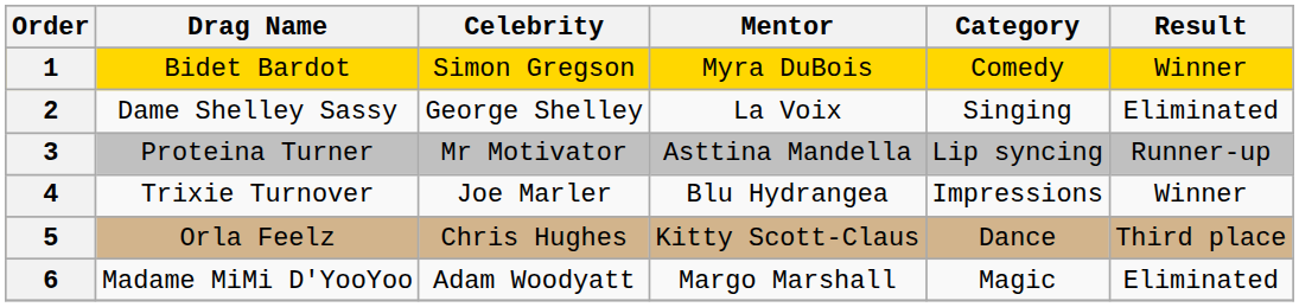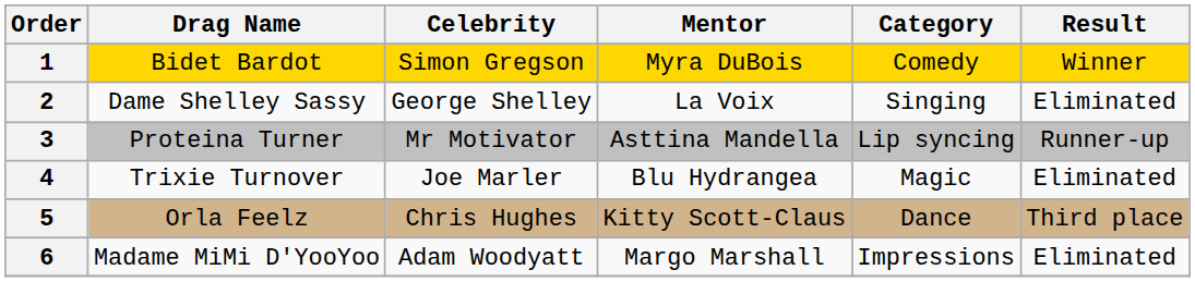4 | Category: Impressions -> Magic
4 | Result: Winner -> Eliminated
6 | Category: Magic -> Impressions
